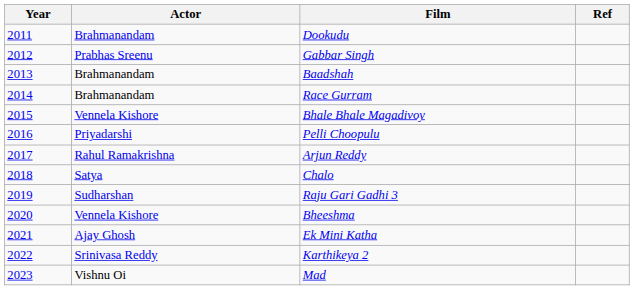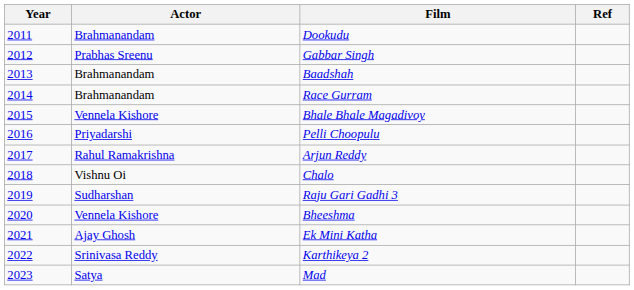Chalo | Actor: Satya -> Vishnu Oi
Mad | Actor: Vishnu Oi -> Satya
